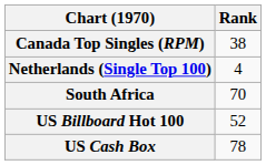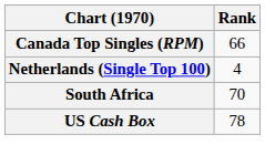Canada Top Singles (RPM) | Rank: 38 -> 66
- row: US Billboard Hot 100 | 52
